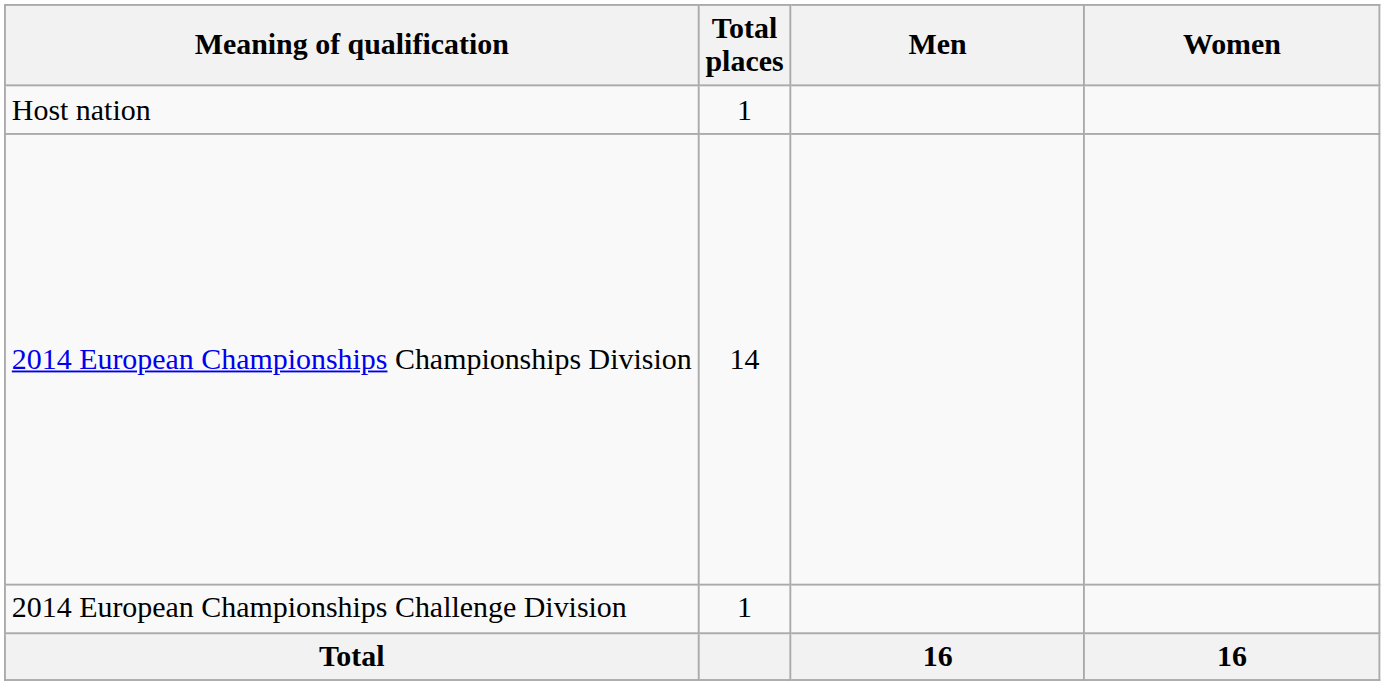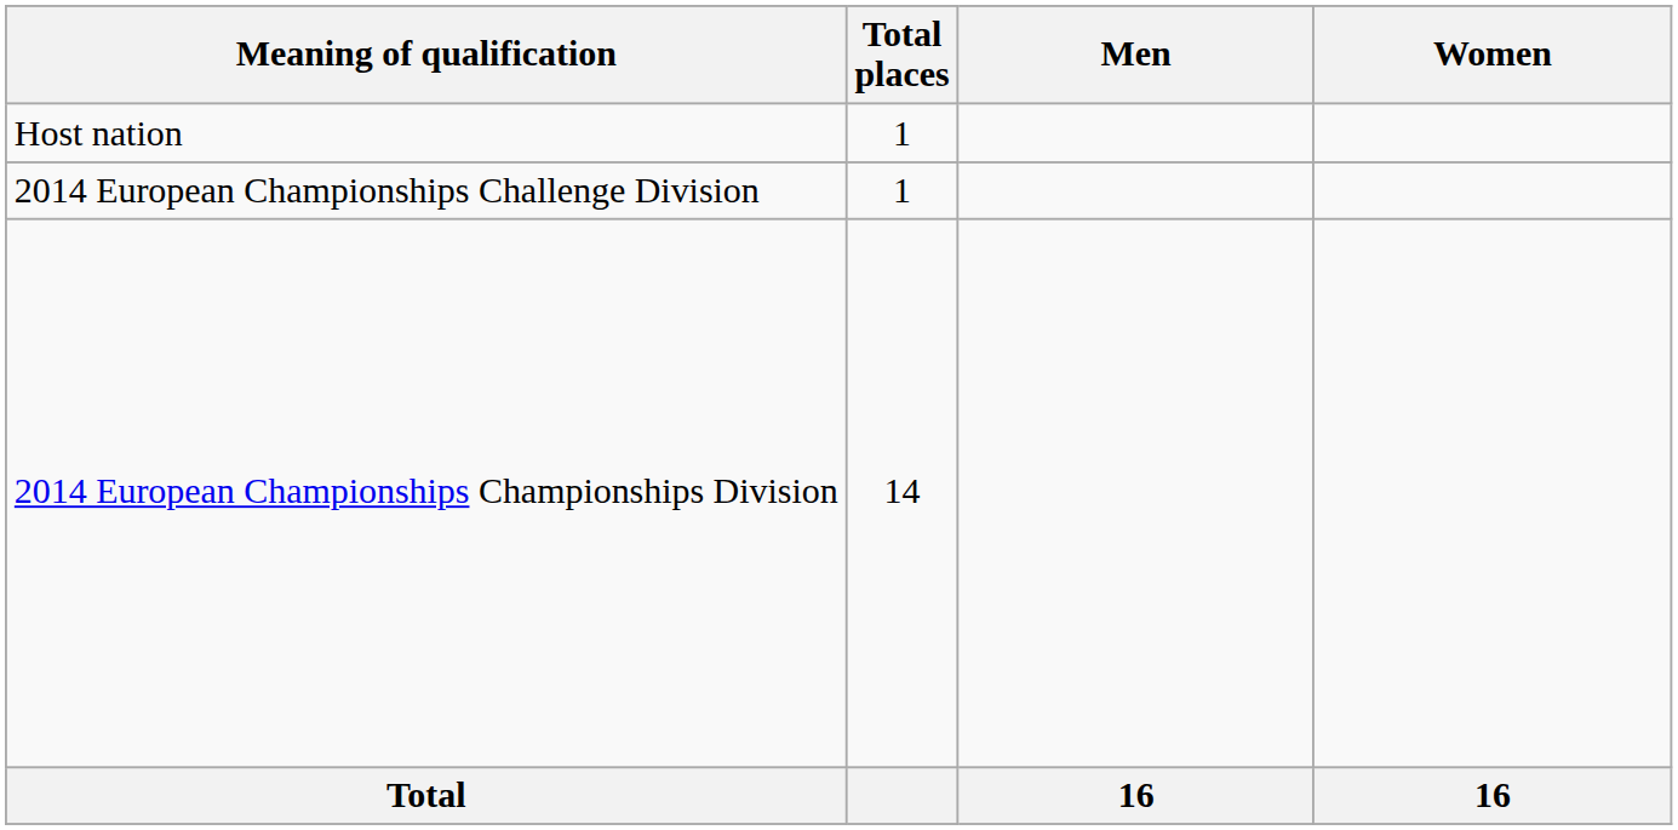rows swapped: 2014 European Championships Championships Division <-> 2014 European Championships Challenge Division
